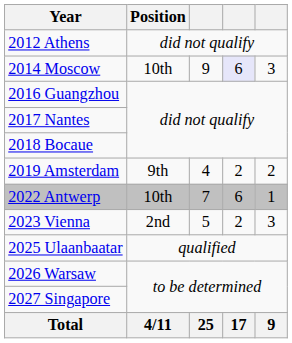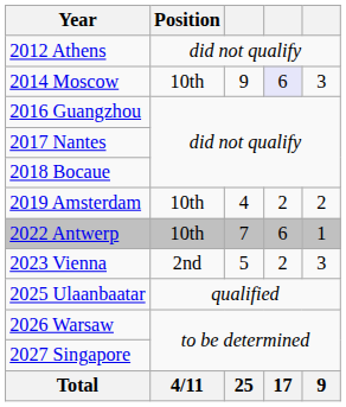2019 Amsterdam | Position: 9th -> 10th
